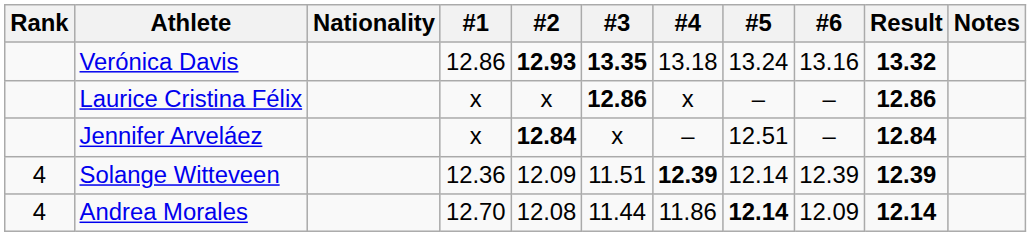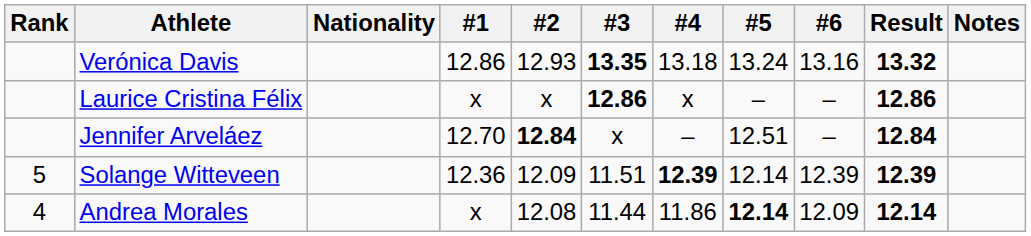Verónica Davis | #2: bold -> normal
Jennifer Arveláez | #1: x -> 12.70
Solange Witteveen | Rank: 4 -> 5
Andrea Morales | #1: 12.70 -> x
